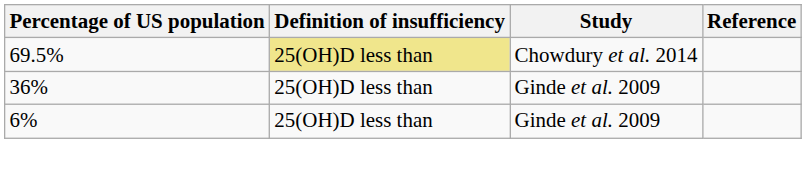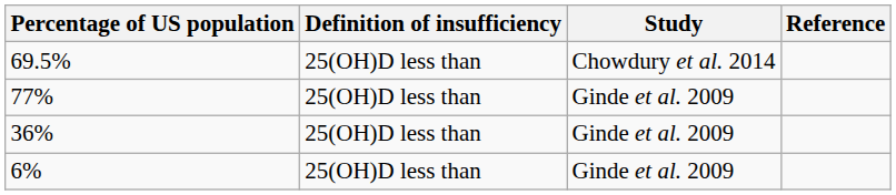69.5% | Definition of insufficiency: khaki background -> no background
+ row: 77% | 25(OH)D less than | Ginde et al. 2009
